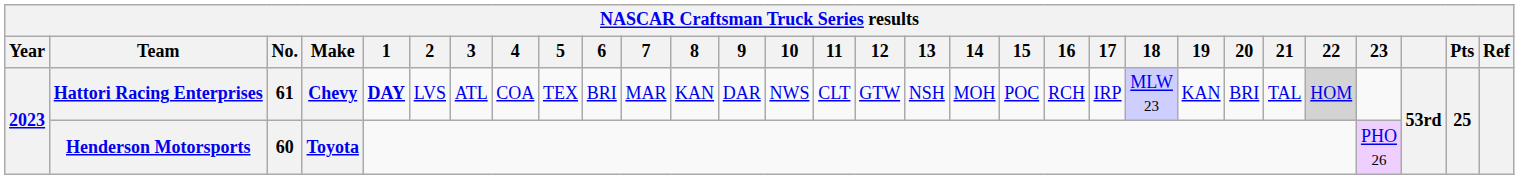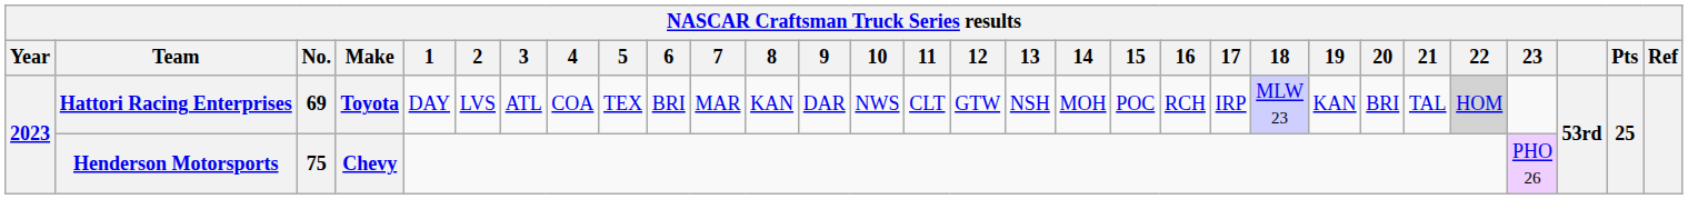Hattori Racing Enterprises | No.: 61 -> 69
Hattori Racing Enterprises | Make: Chevy -> Toyota
Hattori Racing Enterprises | 1: bold -> normal
Henderson Motorsports | No.: 60 -> 75
Henderson Motorsports | Make: Toyota -> Chevy
